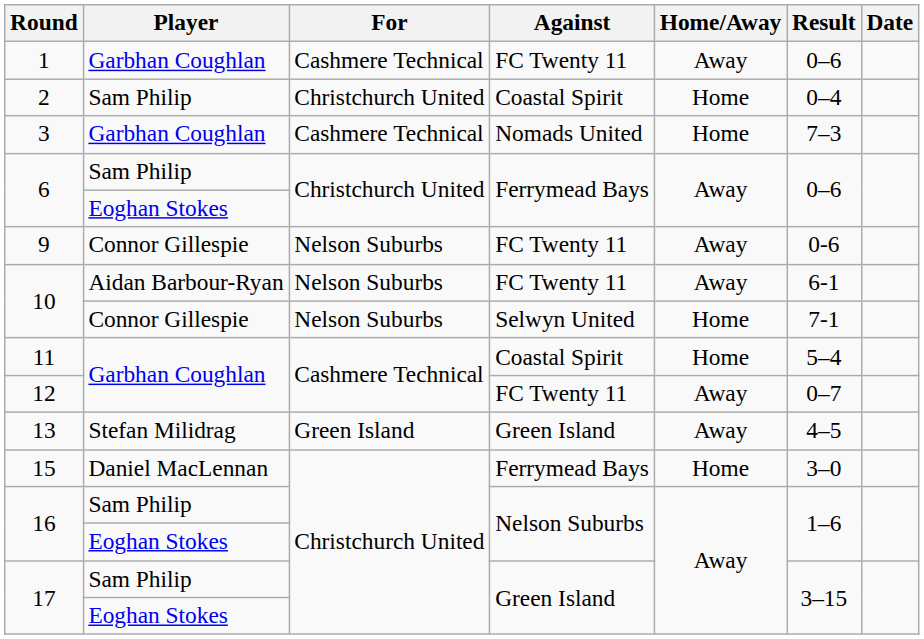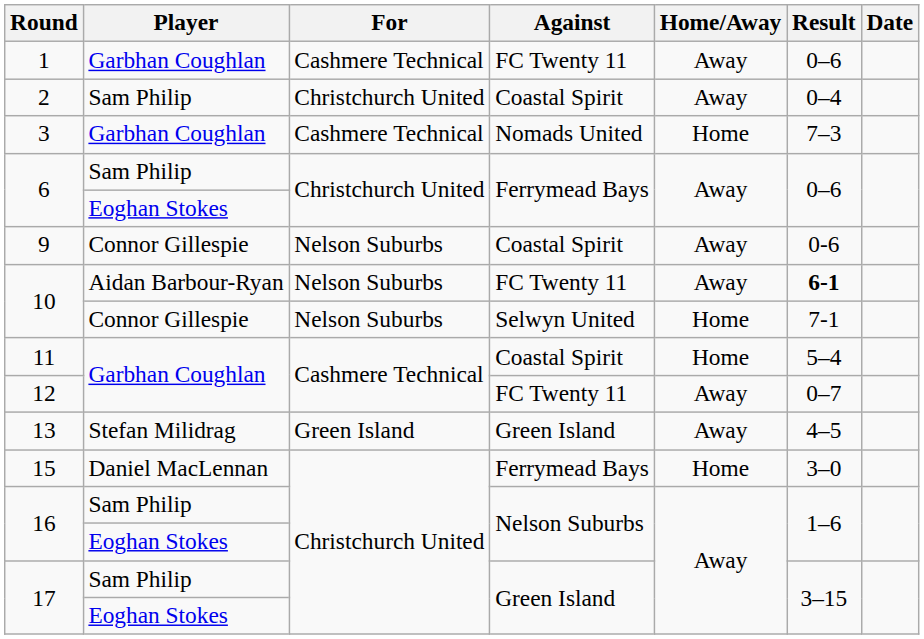2 | Home/Away: Home -> Away
9 | Against: FC Twenty 11 -> Coastal Spirit
10 / Aidan Barbour-Ryan | Result: normal -> bold
